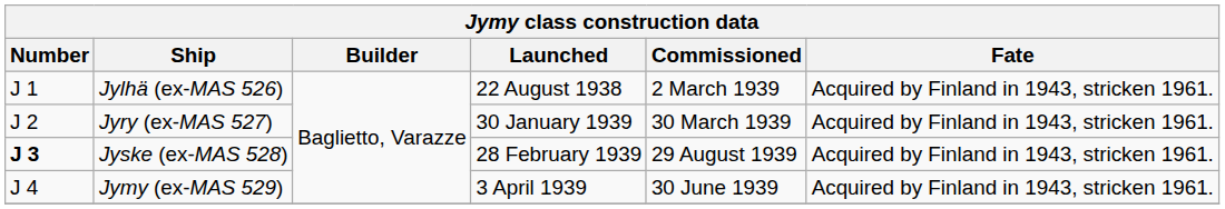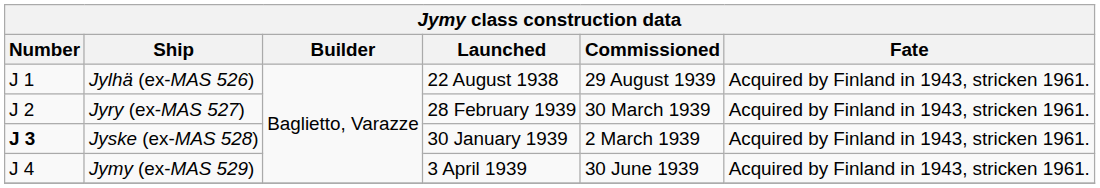Jylhä (ex-MAS 526) | Commissioned: 2 March 1939 -> 29 August 1939
Jyry (ex-MAS 527) | Launched: 30 January 1939 -> 28 February 1939
Jyske (ex-MAS 528) | Launched: 28 February 1939 -> 30 January 1939
Jyske (ex-MAS 528) | Commissioned: 29 August 1939 -> 2 March 1939
